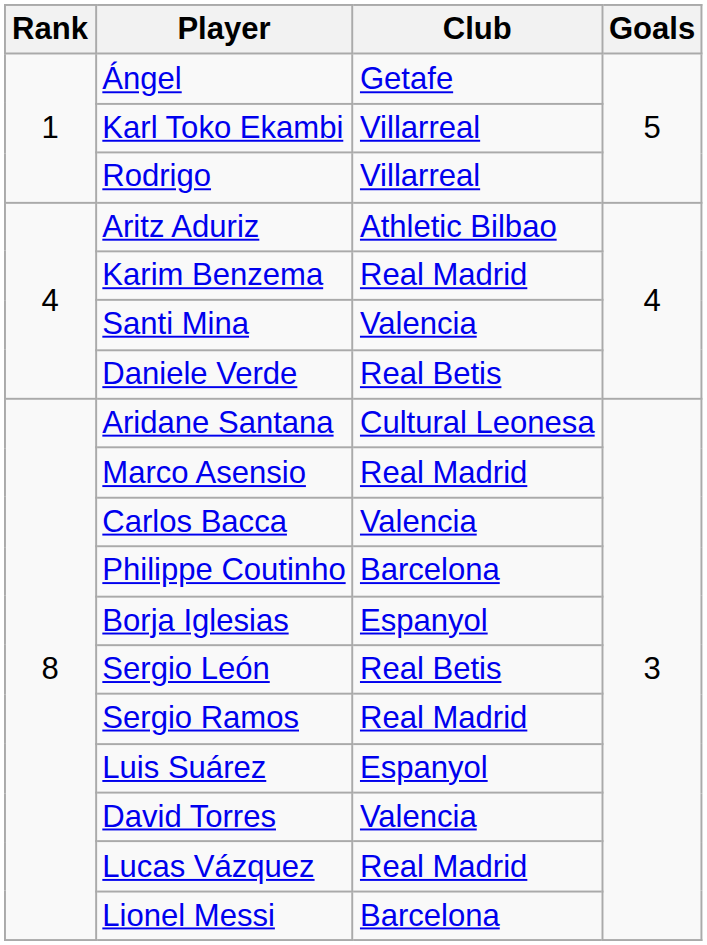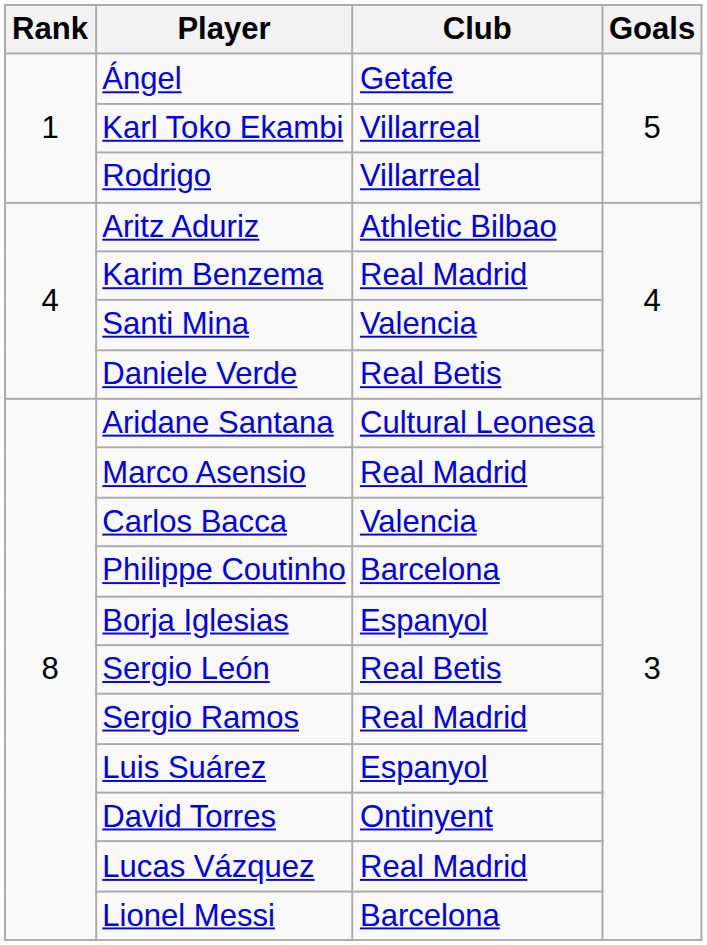David Torres | Club: Valencia -> Ontinyent
